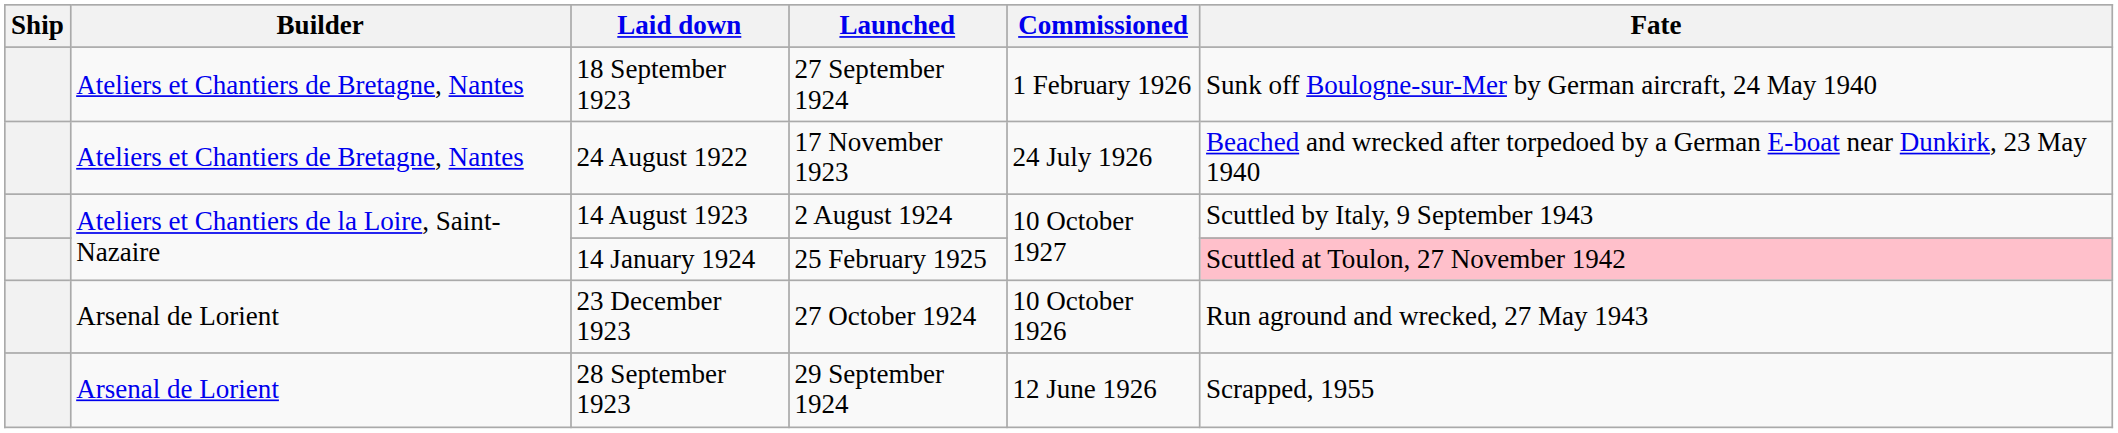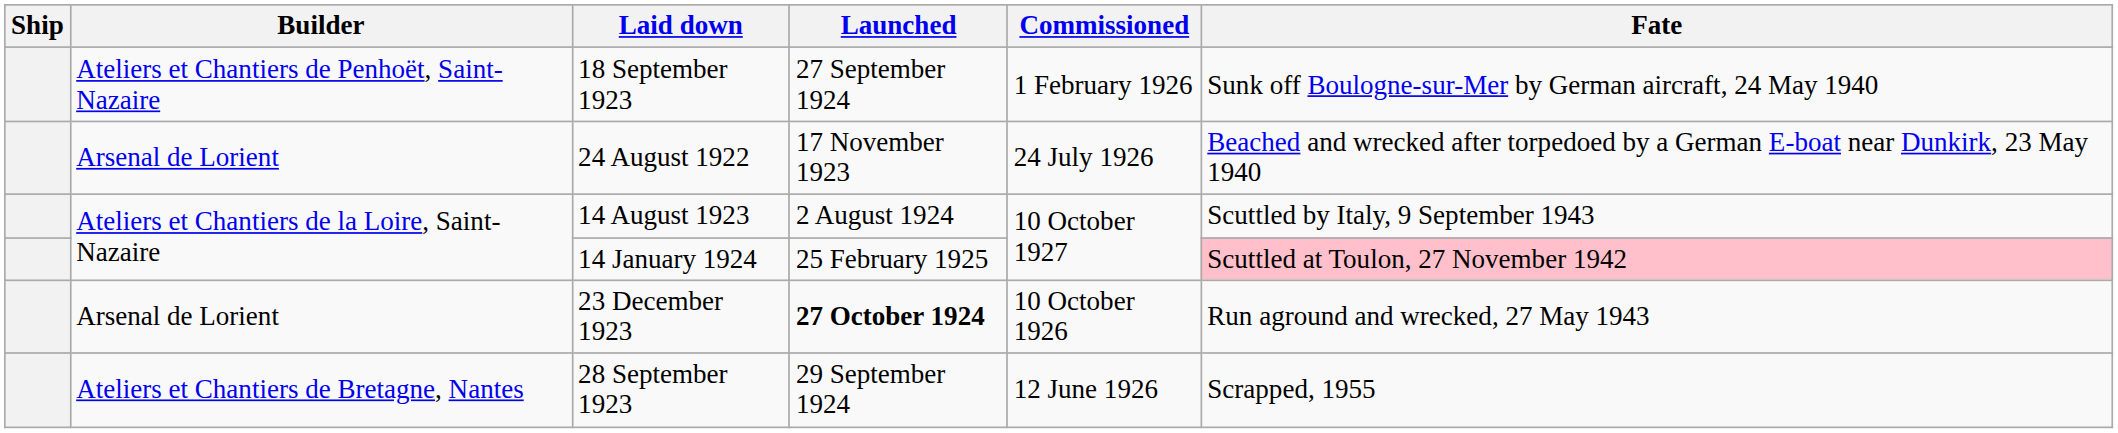18 September 1923 | Builder: Ateliers et Chantiers de Bretagne, Nantes -> Ateliers et Chantiers de Penhoët, Saint-Nazaire
24 August 1922 | Builder: Ateliers et Chantiers de Bretagne, Nantes -> Arsenal de Lorient
23 December 1923 | Launched: normal -> bold
28 September 1923 | Builder: Arsenal de Lorient -> Ateliers et Chantiers de Bretagne, Nantes
